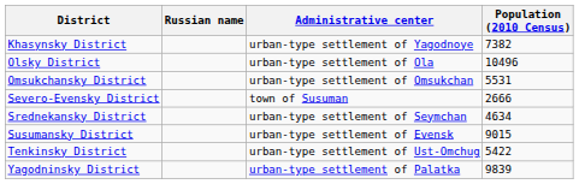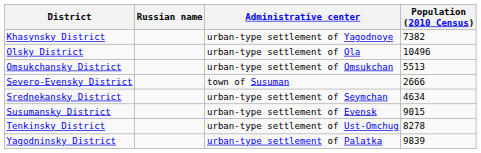Omsukchansky District | Population (2010 Census): 5531 -> 5513
Tenkinsky District | Population (2010 Census): 5422 -> 8278
